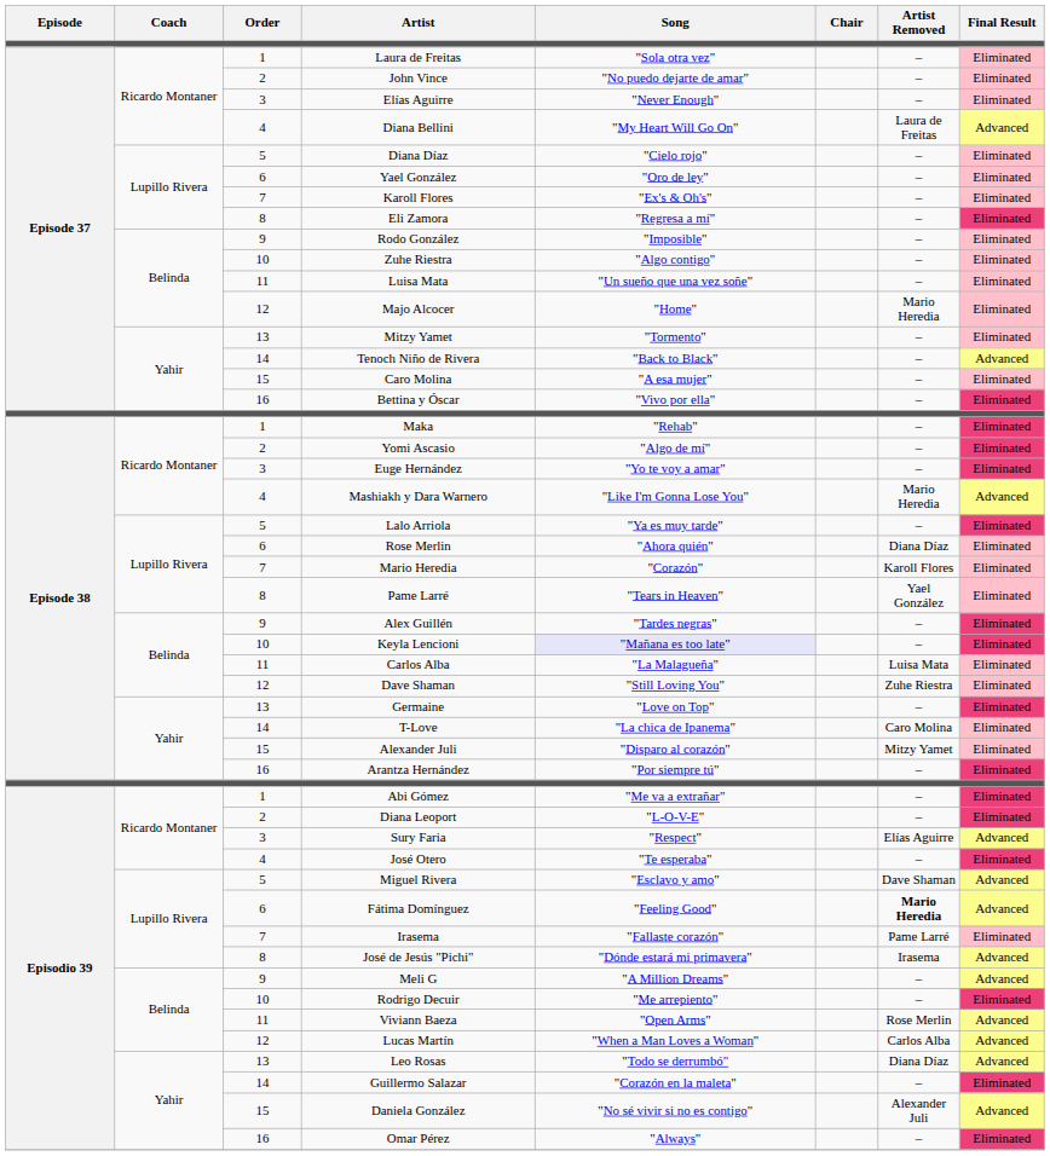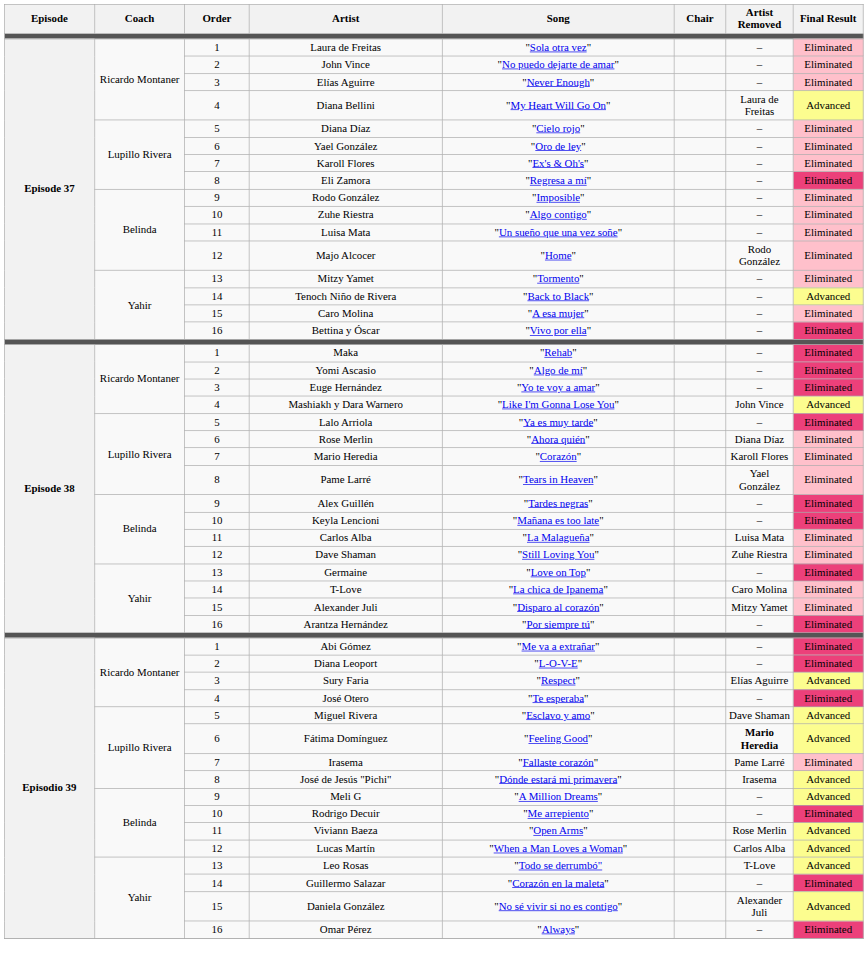Majo Alcocer | Artist Removed: Mario Heredia -> Rodo González
Mashiakh y Dara Warnero | Artist Removed: Mario Heredia -> John Vince
Keyla Lencioni | Song: lavender background -> no background
Leo Rosas | Artist Removed: Diana Díaz -> T-Love
